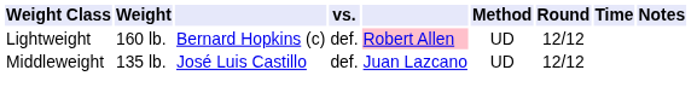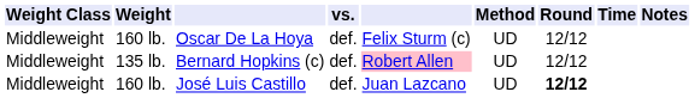+ row: Middleweight | 160 lb. | Oscar De La Hoya | def. | Felix Sturm (c) | UD | 12/12
Bernard Hopkins (c) | Weight Class: Lightweight -> Middleweight
Bernard Hopkins (c) | Weight: 160 lb. -> 135 lb.
José Luis Castillo | Weight: 135 lb. -> 160 lb.
José Luis Castillo | Round: normal -> bold
